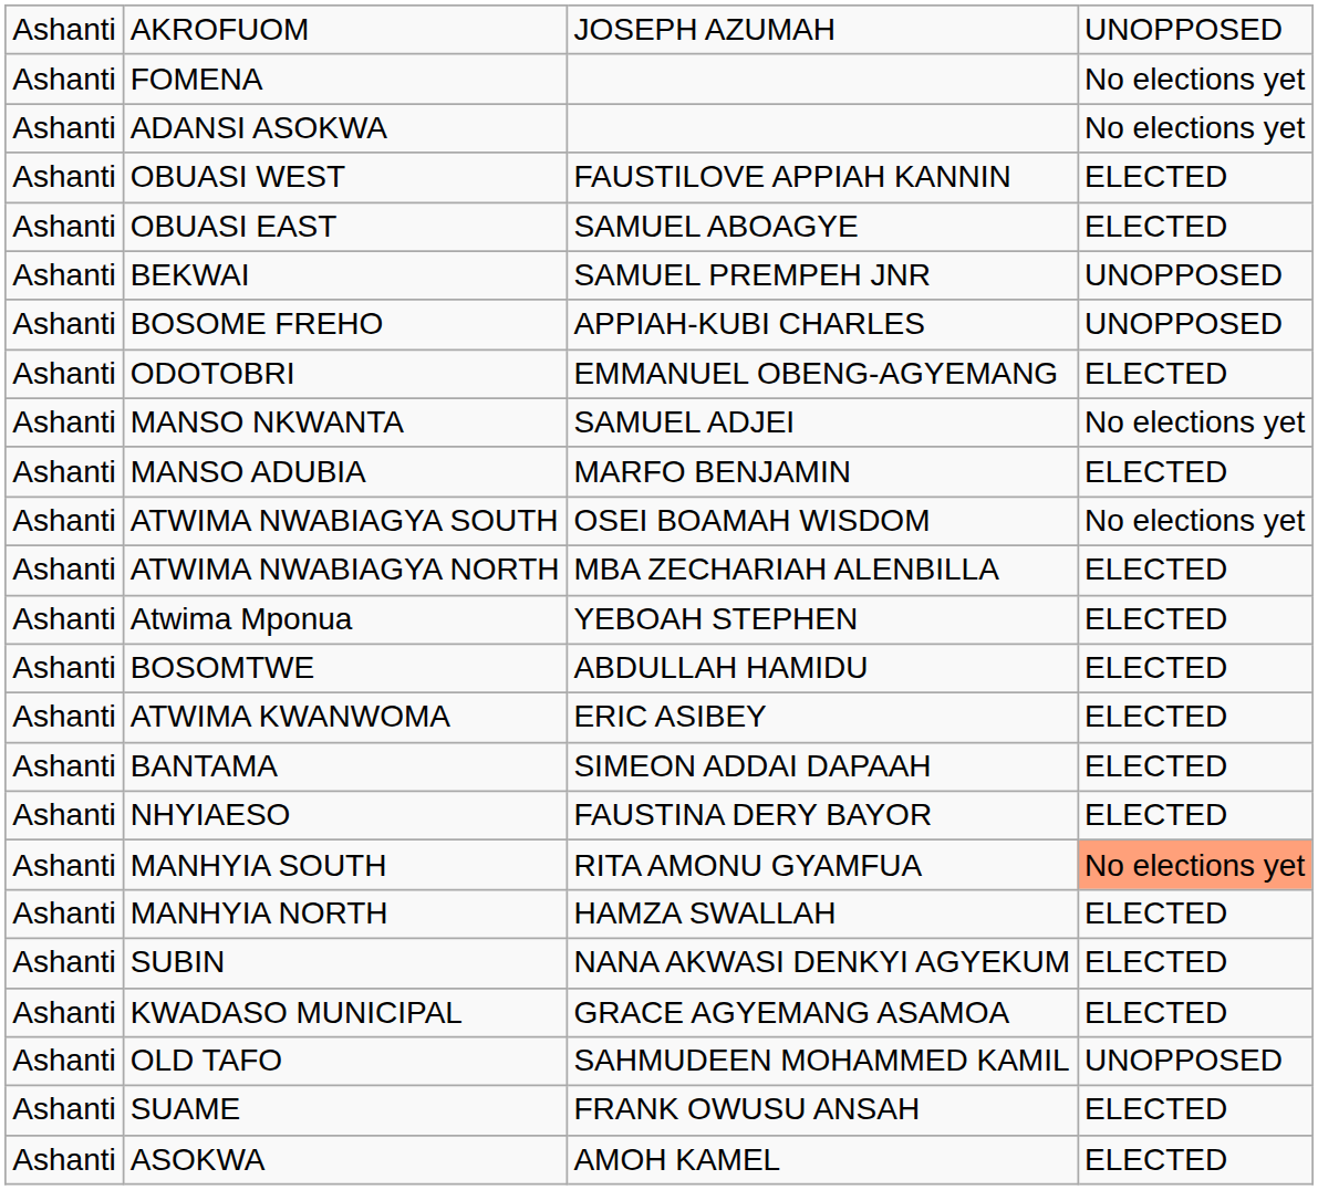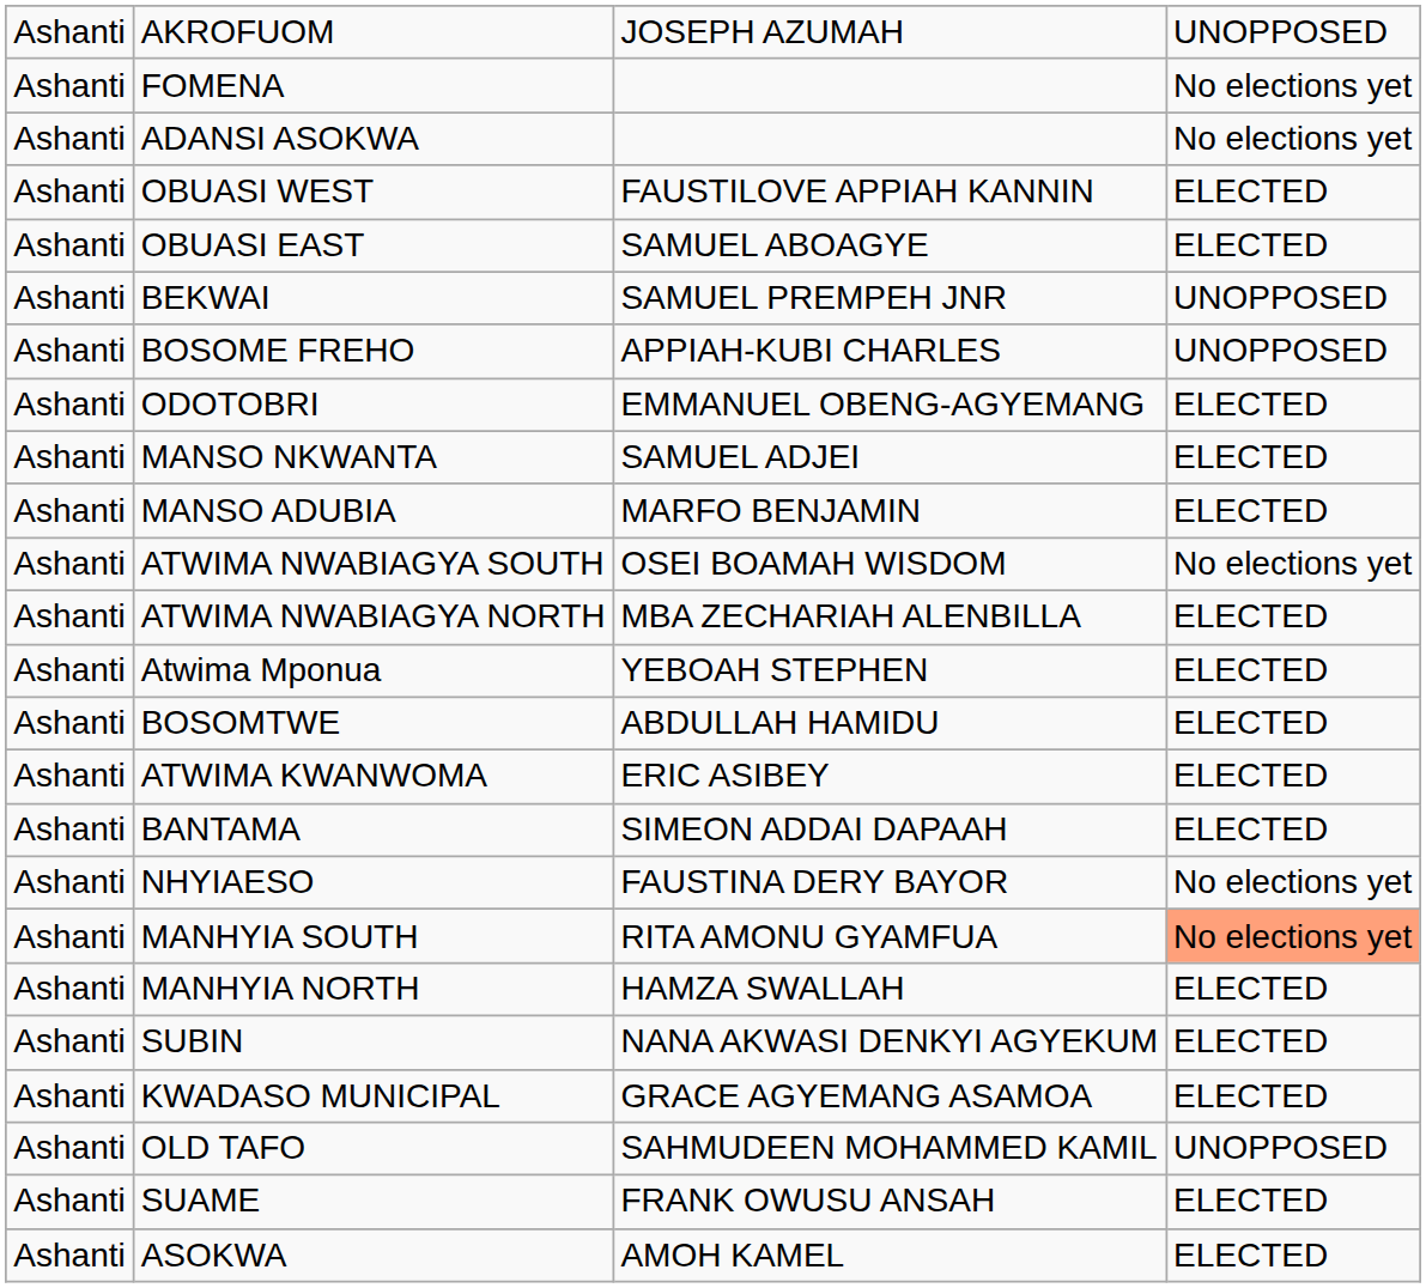MANSO NKWANTA | column 4: No elections yet -> ELECTED
NHYIAESO | column 4: ELECTED -> No elections yet
